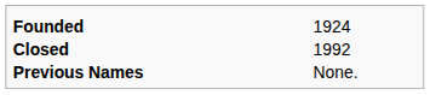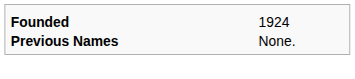- row: Closed | 1992
